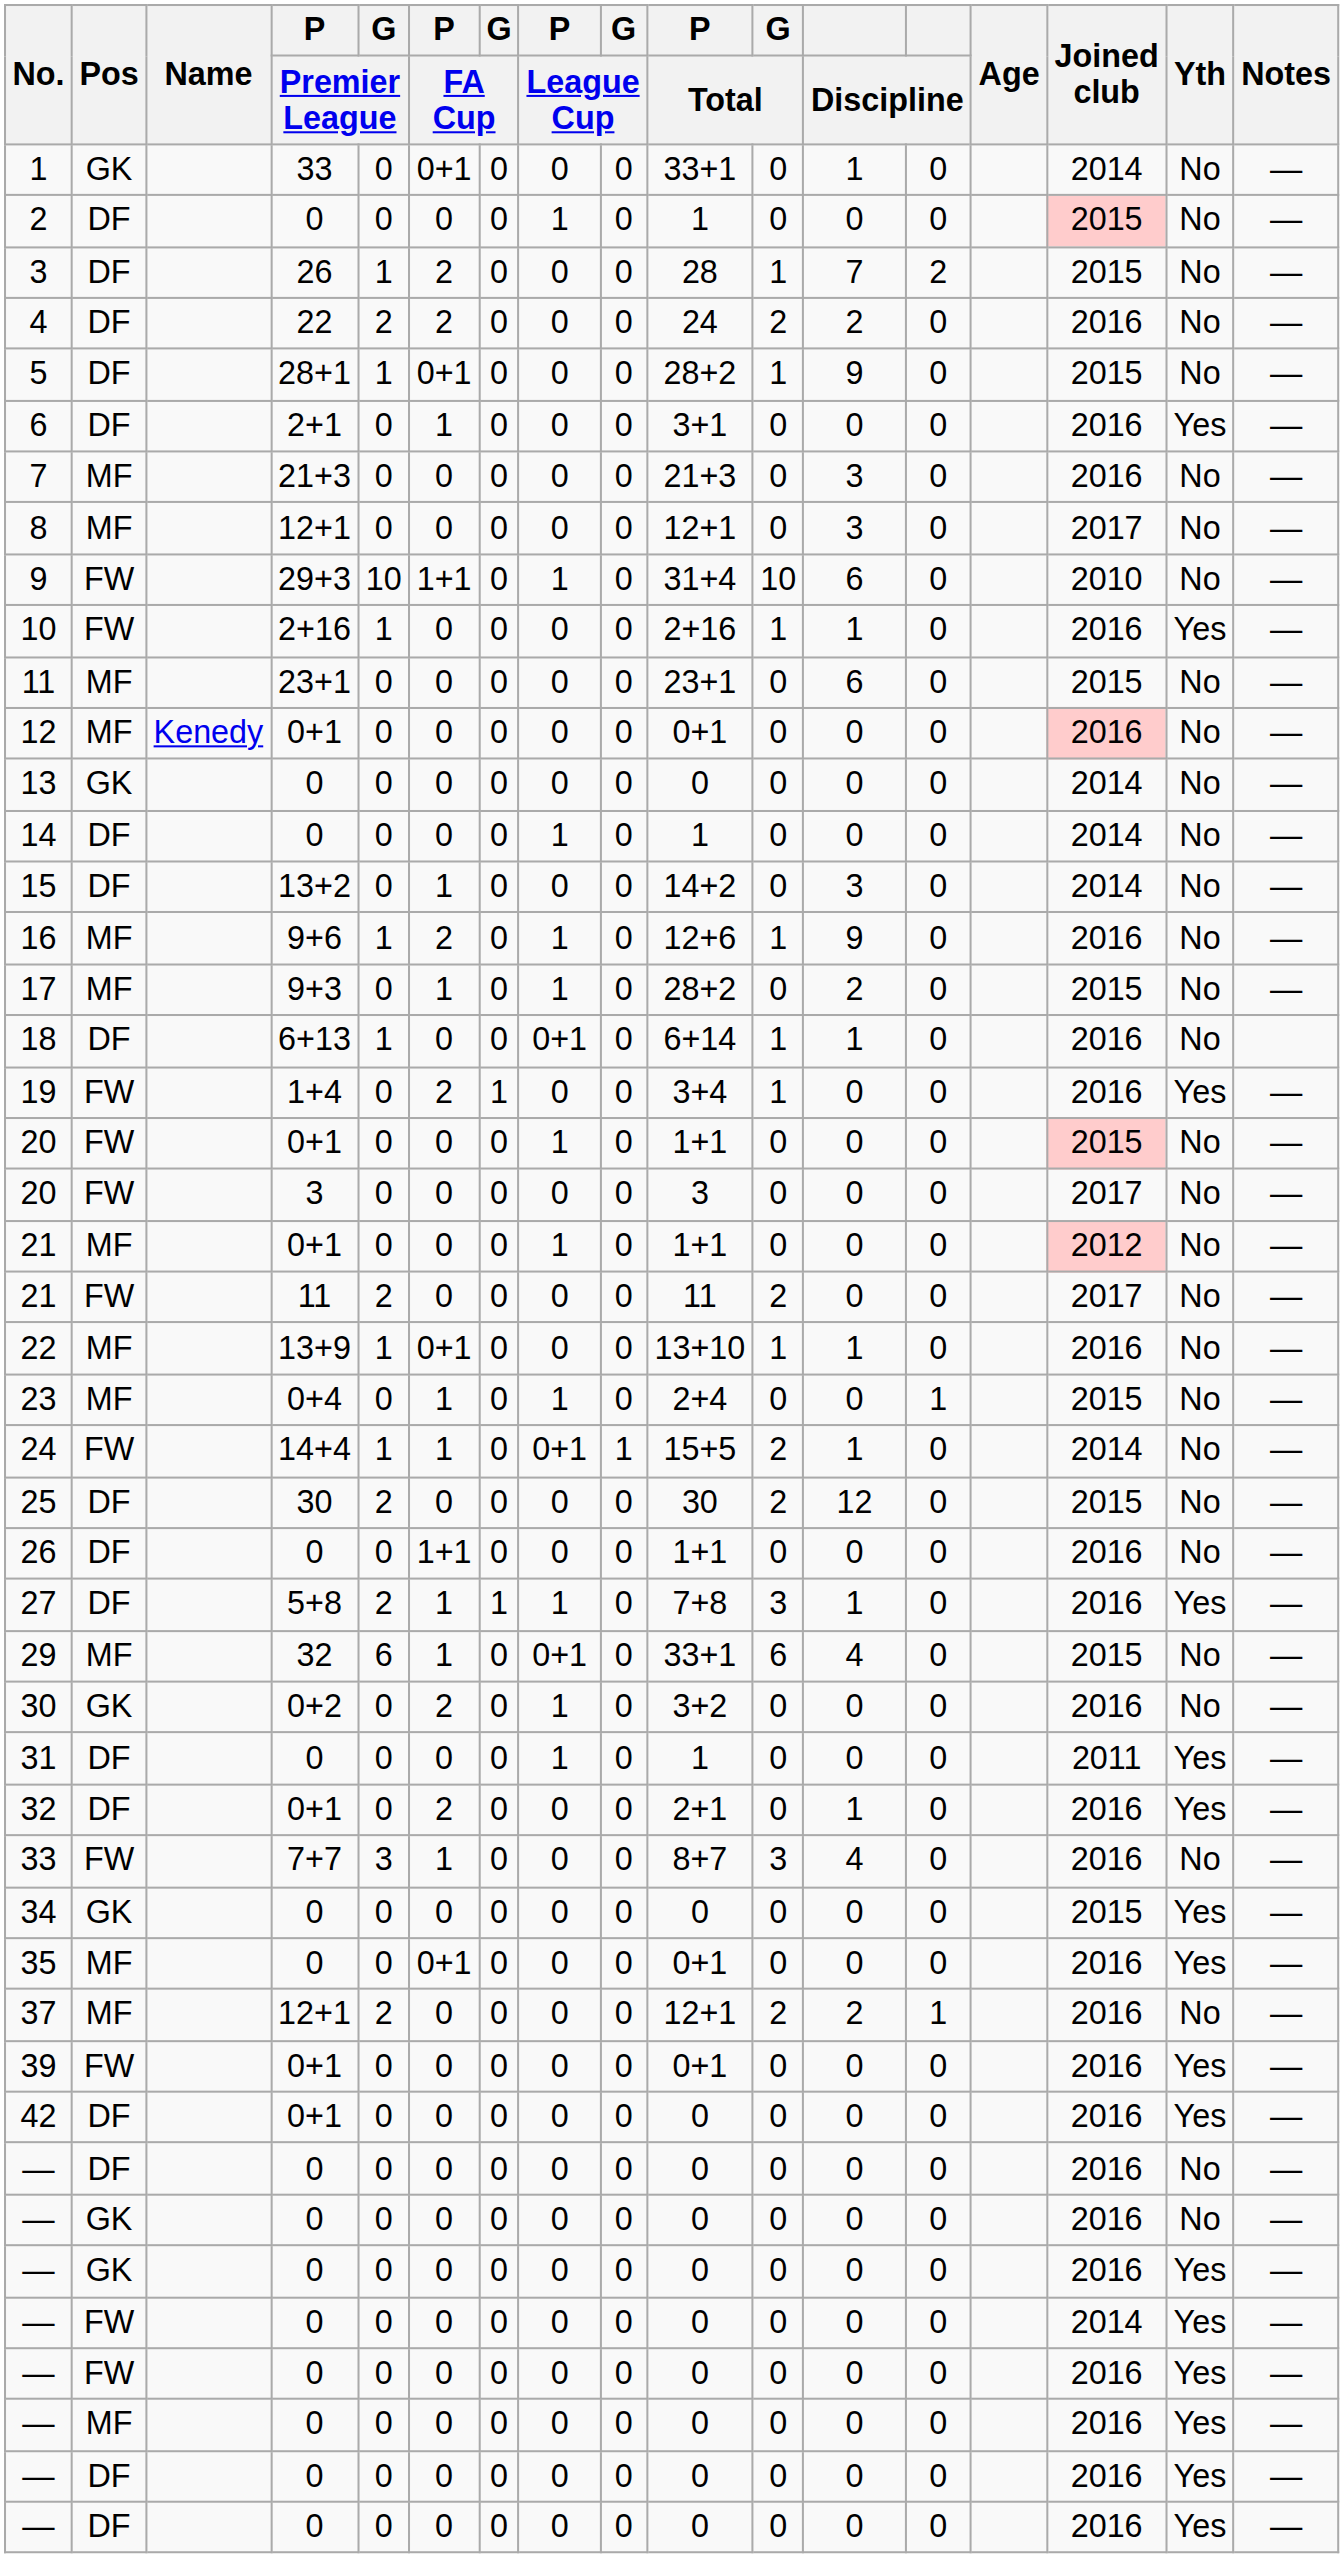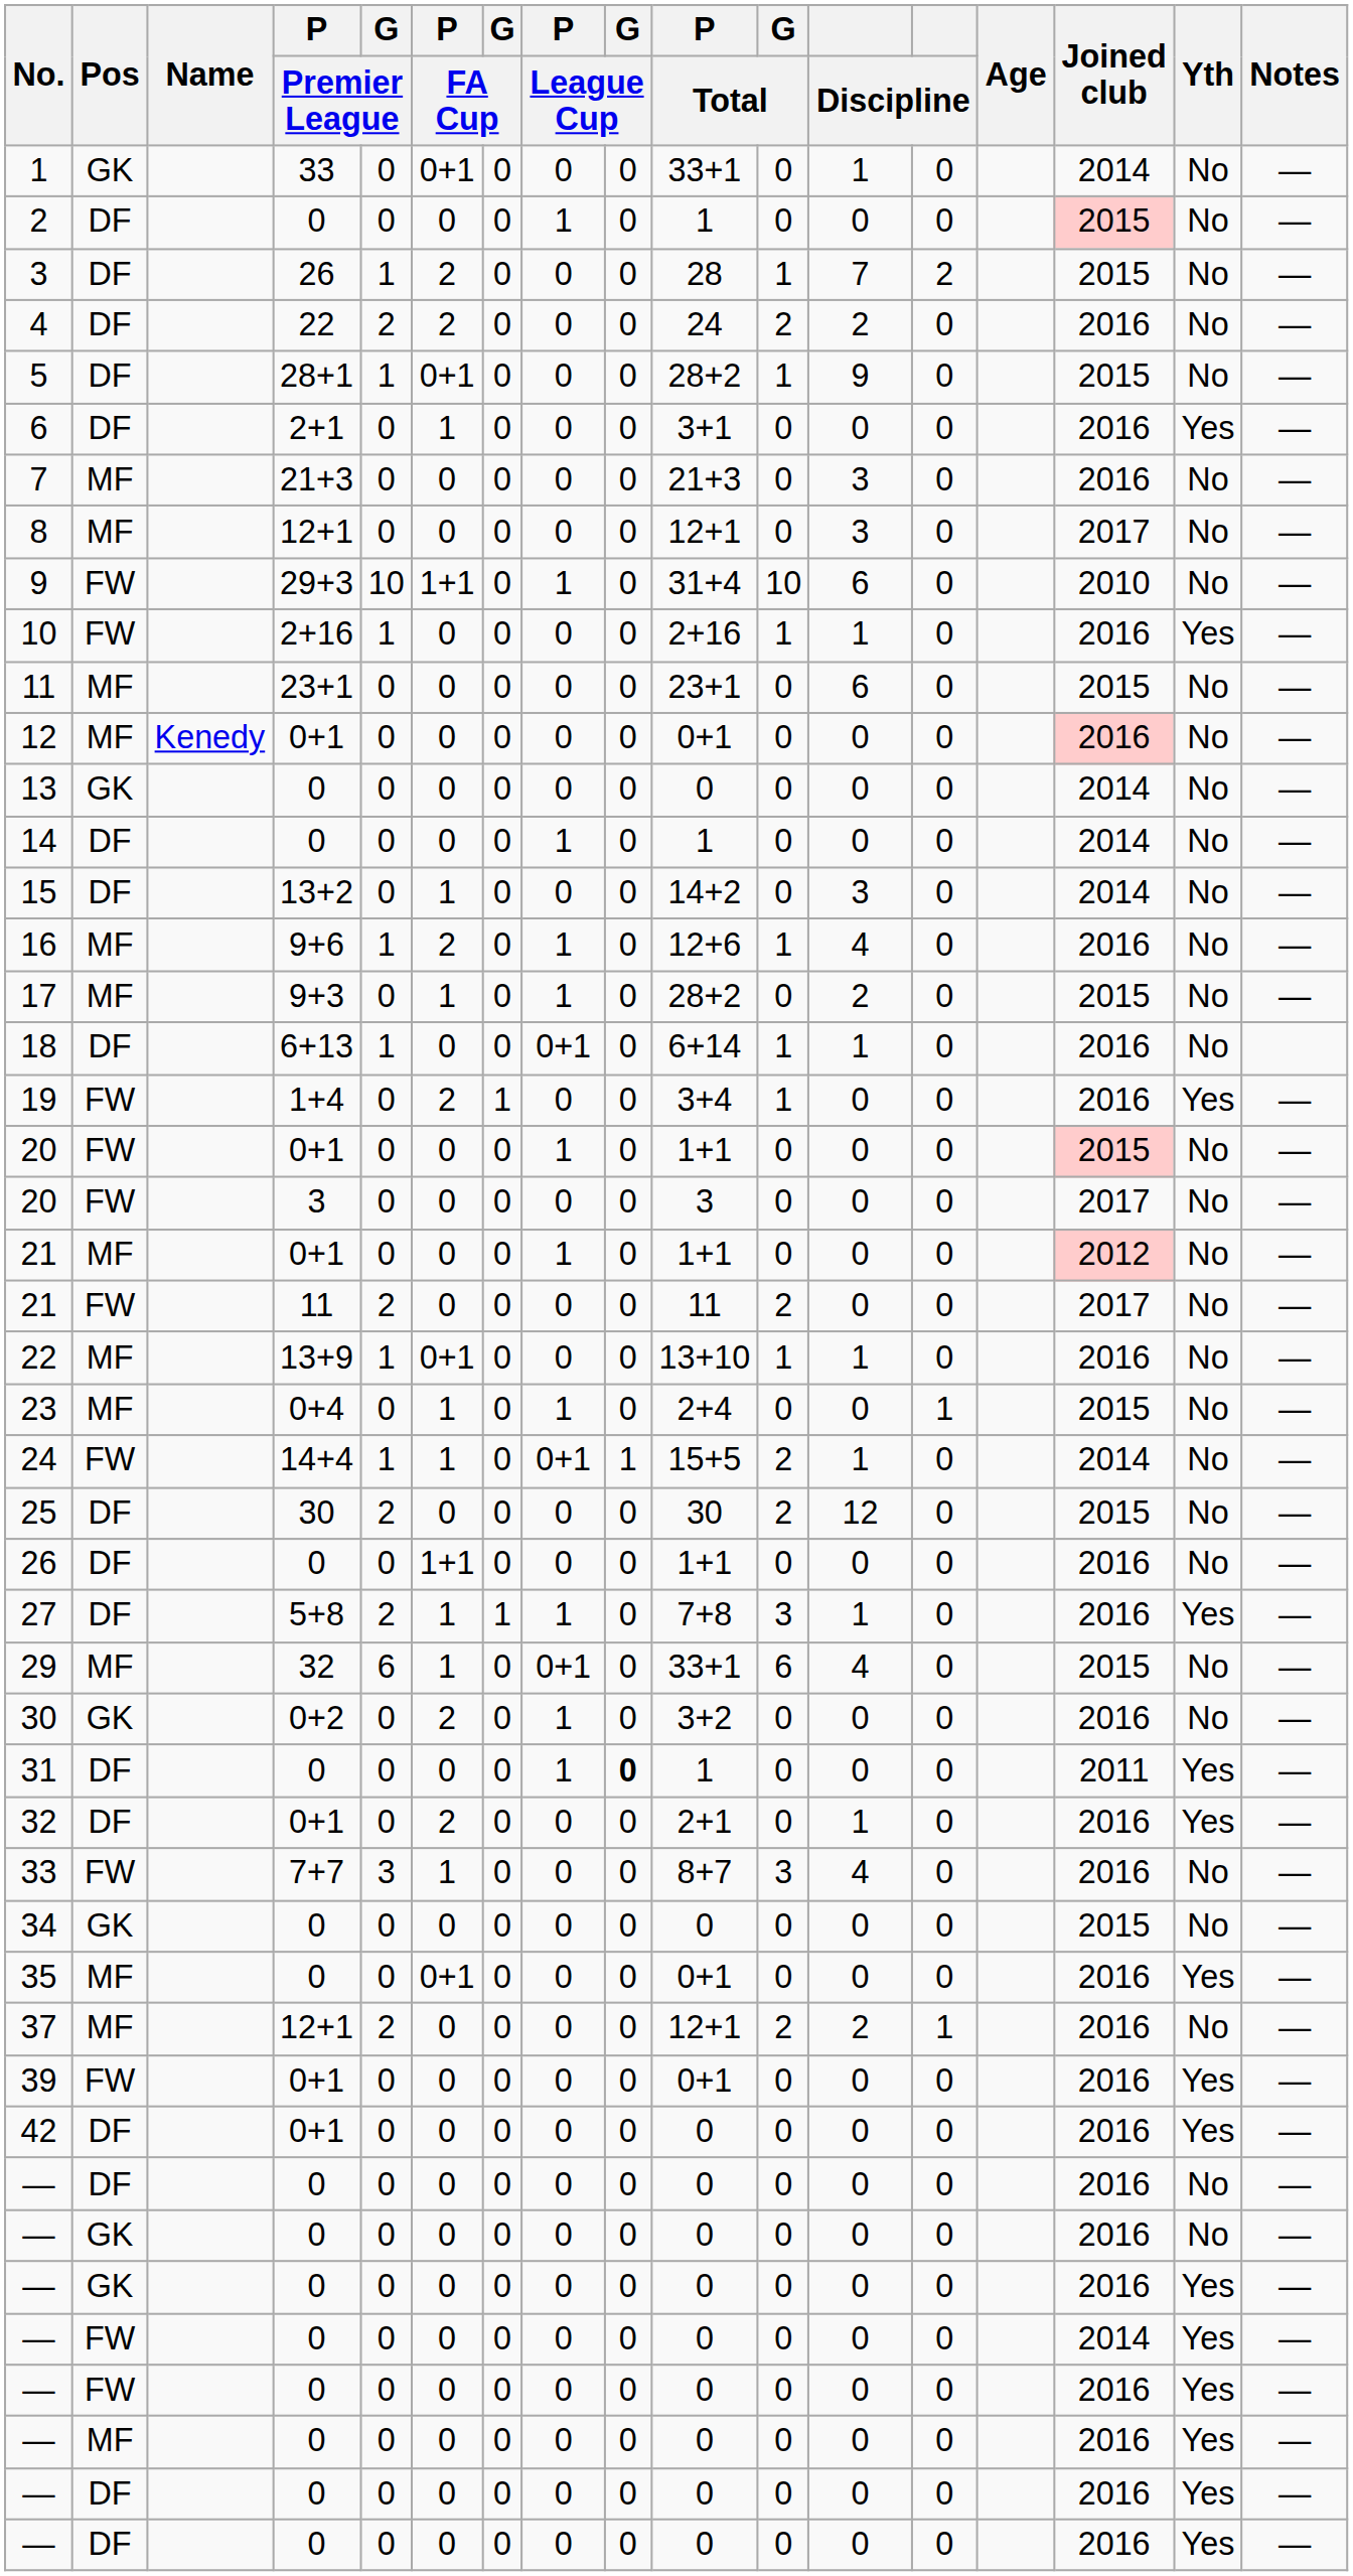16 | column 12: 9 -> 4
31 | G / League Cup: normal -> bold
34 | Yth: Yes -> No
